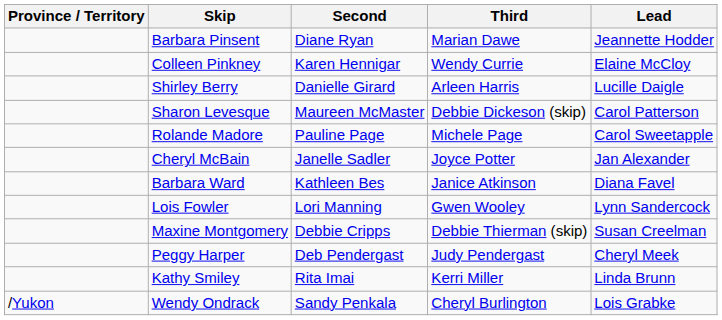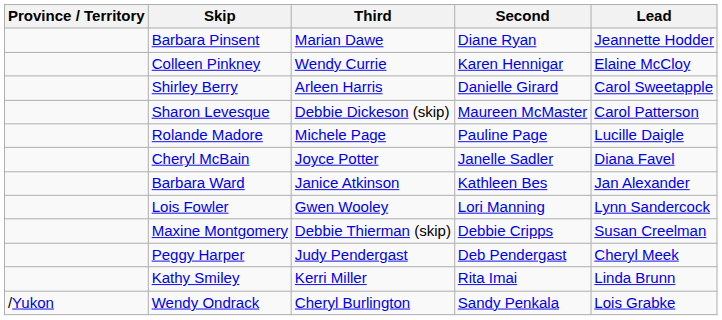columns swapped: Third <-> Second
Shirley Berry | Lead: Lucille Daigle -> Carol Sweetapple
Rolande Madore | Lead: Carol Sweetapple -> Lucille Daigle
Cheryl McBain | Lead: Jan Alexander -> Diana Favel
Barbara Ward | Lead: Diana Favel -> Jan Alexander
